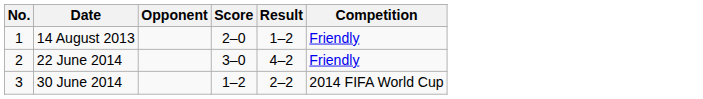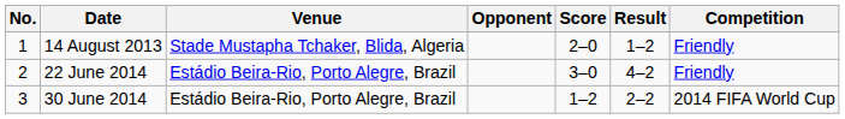+ column: Venue | Stade Mustapha Tchaker, Blida, Algeria | Estádio Beira-Rio, Porto Alegre, Brazil | Estádio Beira-Rio, Porto Alegre, Brazil
